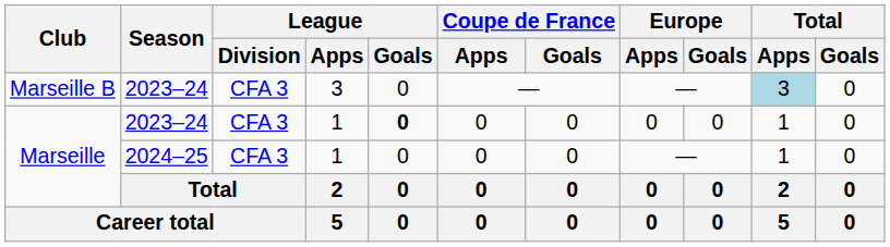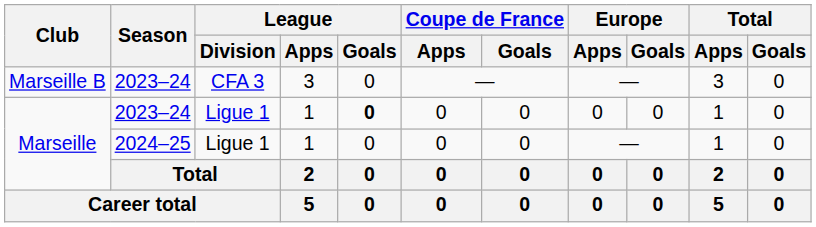Marseille B | Total / Apps: lightblue background -> no background
Marseille / 2023–24 | League / Division: CFA 3 -> Ligue 1
Marseille / 2024–25 | League / Division: CFA 3 -> Ligue 1
